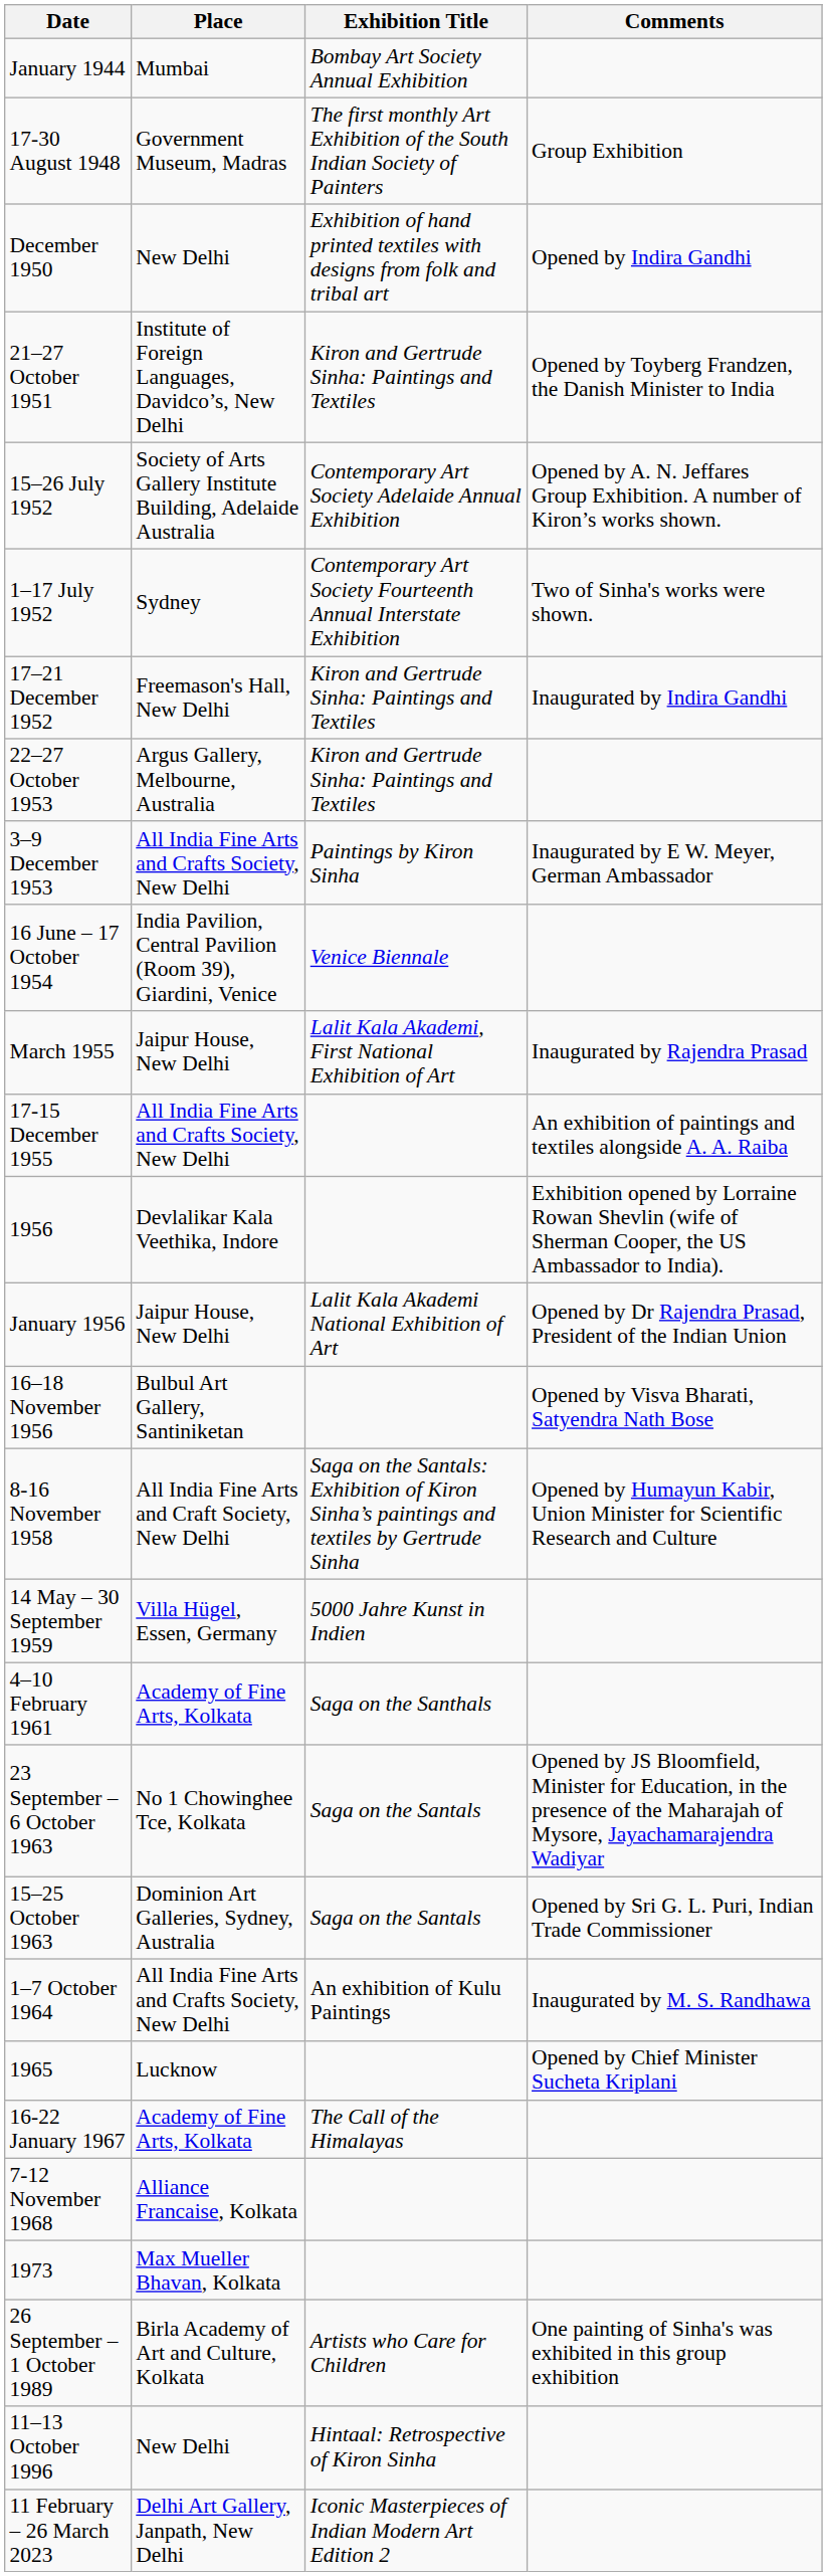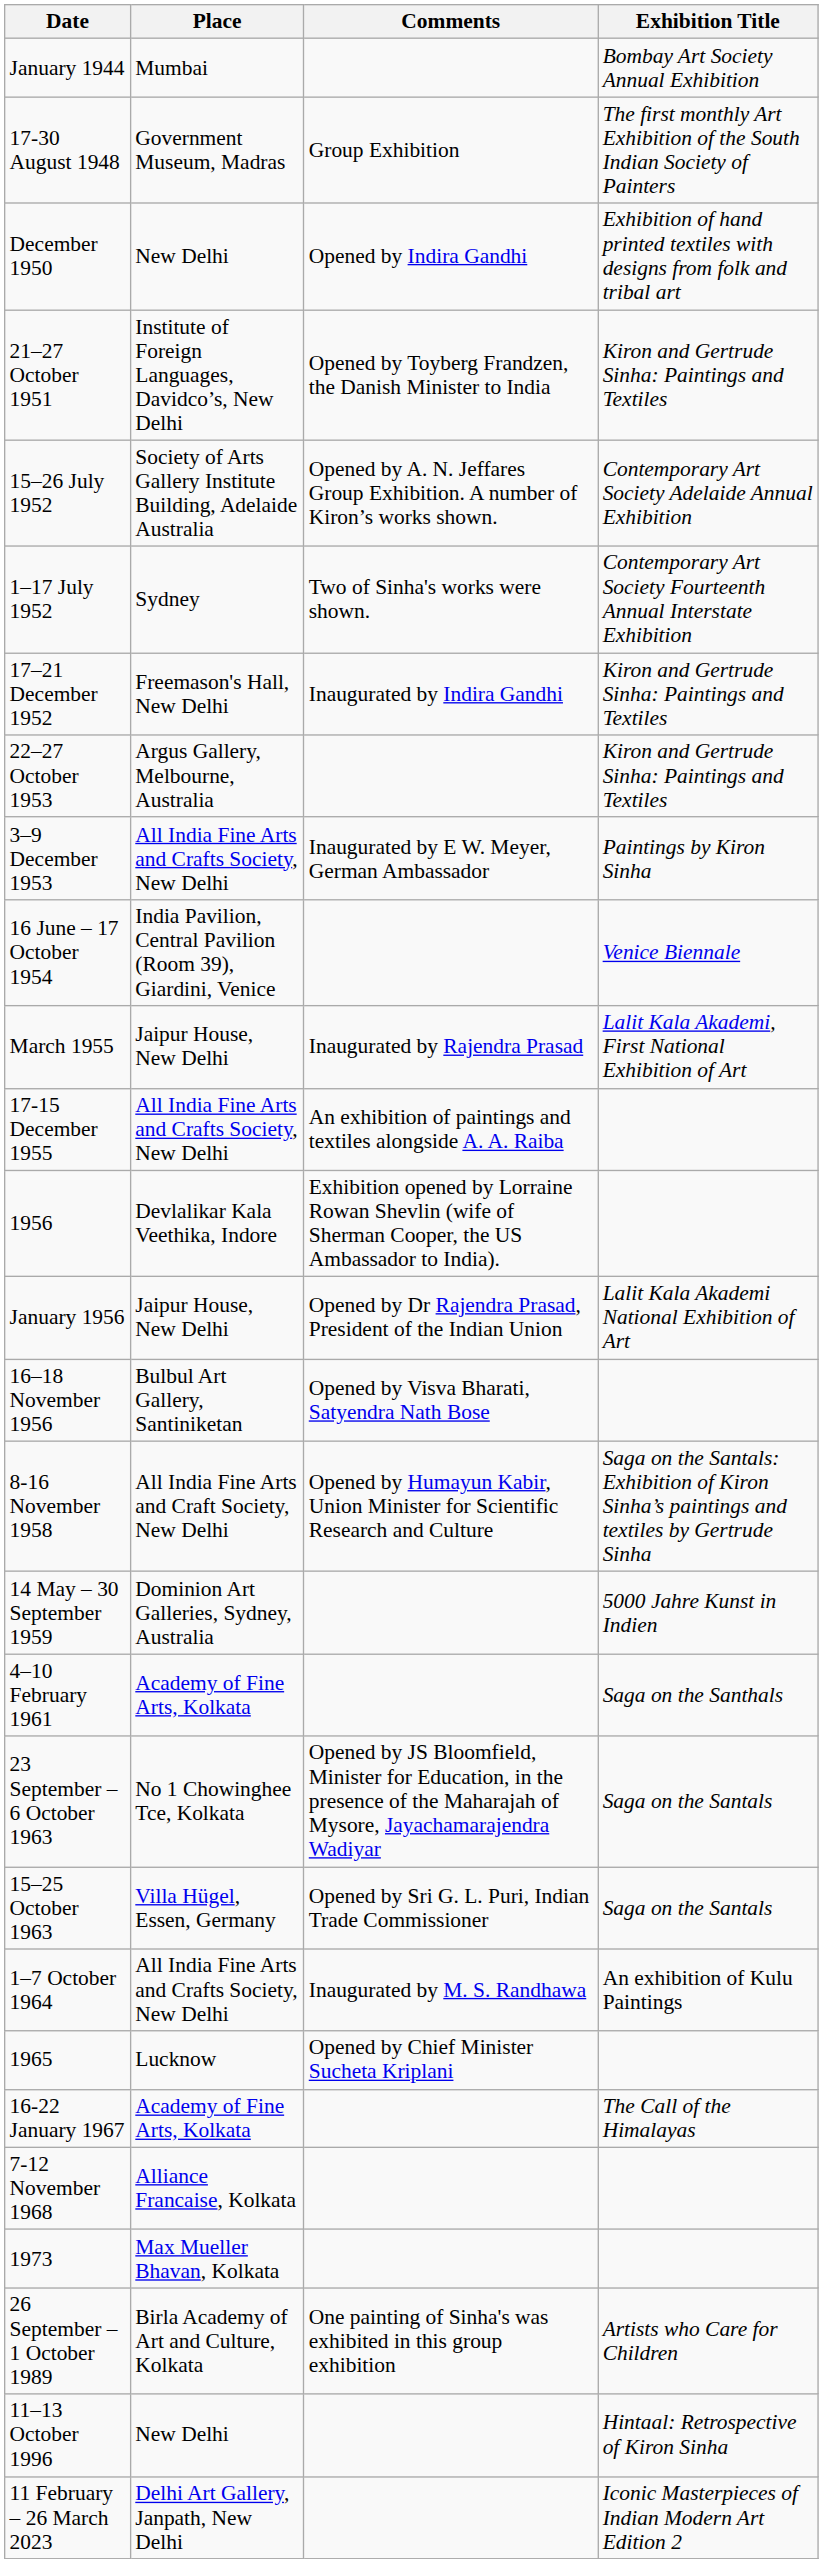columns swapped: Exhibition Title <-> Comments
14 May – 30 September 1959 | Place: Villa Hügel, Essen, Germany -> Dominion Art Galleries, Sydney, Australia
15–25 October 1963 | Place: Dominion Art Galleries, Sydney, Australia -> Villa Hügel, Essen, Germany
